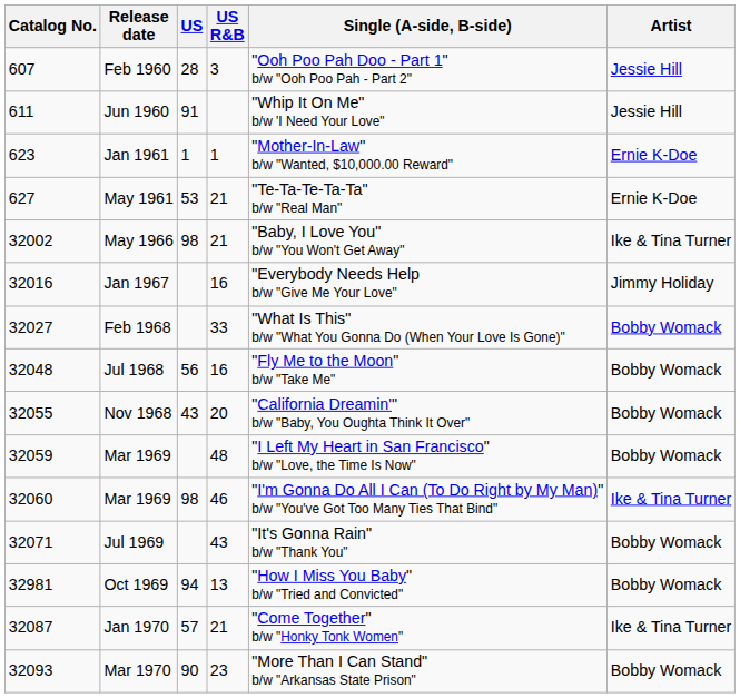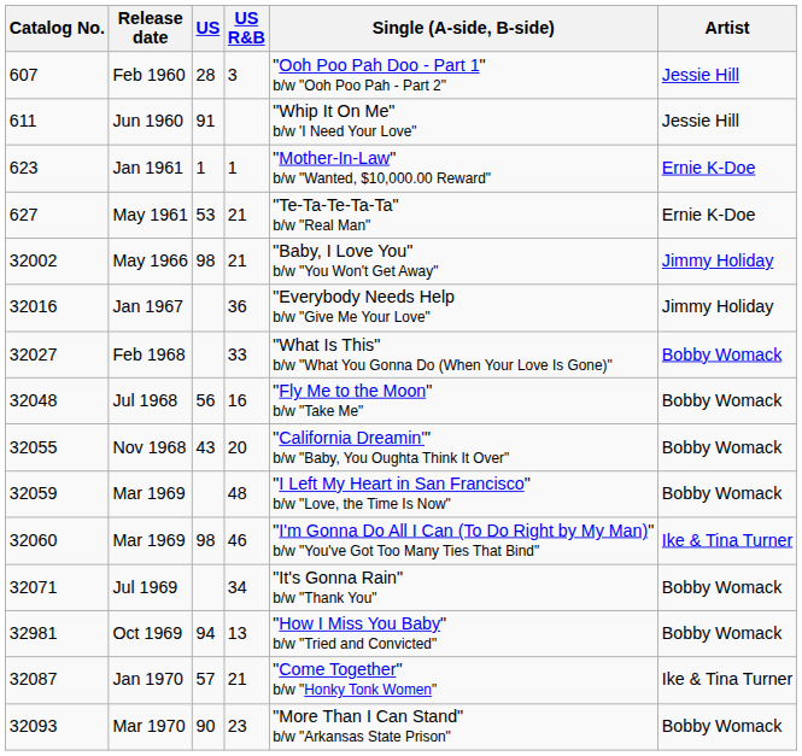May 1966 | Artist: Ike & Tina Turner -> Jimmy Holiday
Jan 1967 | US R&B: 16 -> 36
Jul 1969 | US R&B: 43 -> 34
